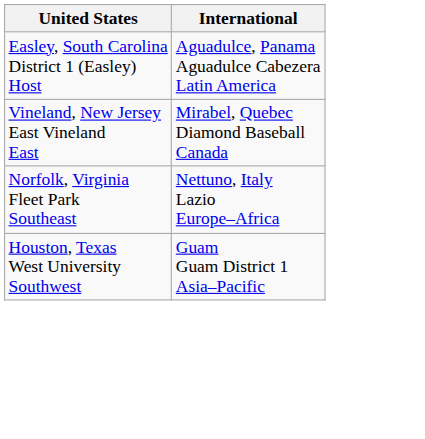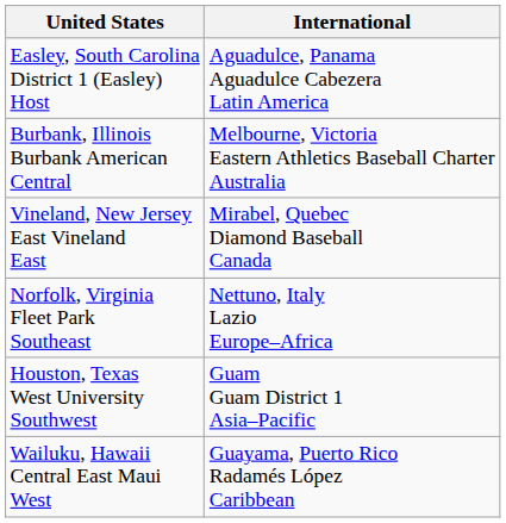+ row: Burbank, Illinois Burbank American Central | Melbourne, Victoria Eastern Athletics Baseball Charter Australia
+ row: Wailuku, Hawaii Central East Maui West | Guayama, Puerto Rico Radamés López Caribbean
